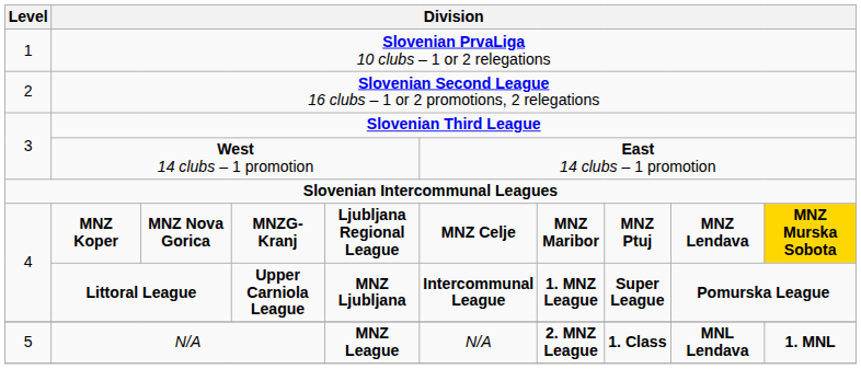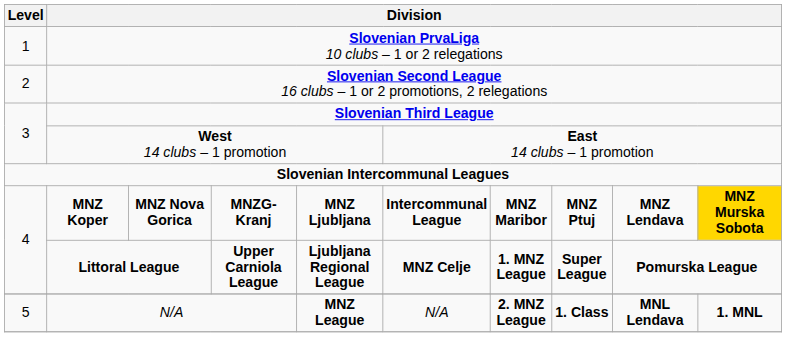MNZ Koper | column 5: Ljubljana Regional League -> MNZ Ljubljana
MNZ Koper | column 6: MNZ Celje -> Intercommunal League
Littoral League | column 5: MNZ Ljubljana -> Ljubljana Regional League
Littoral League | column 6: Intercommunal League -> MNZ Celje
